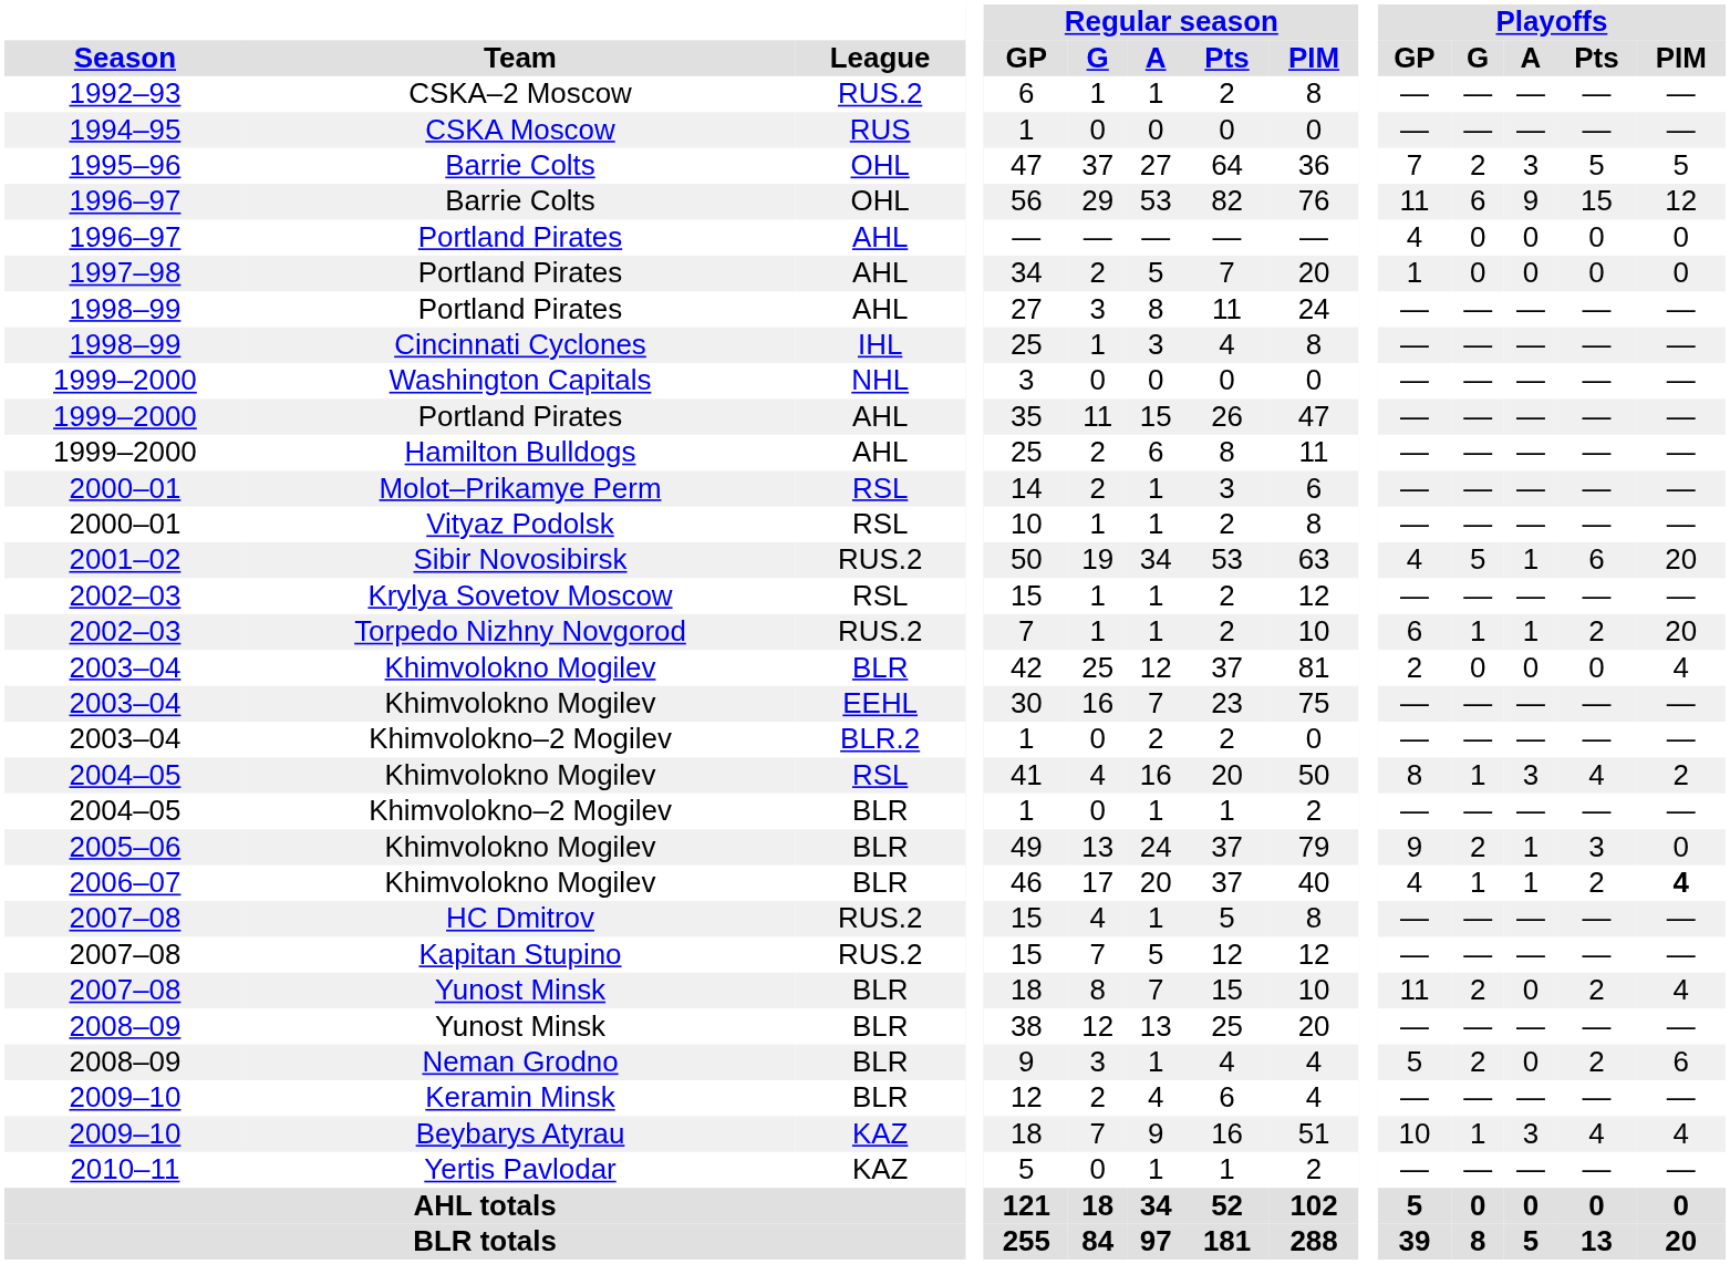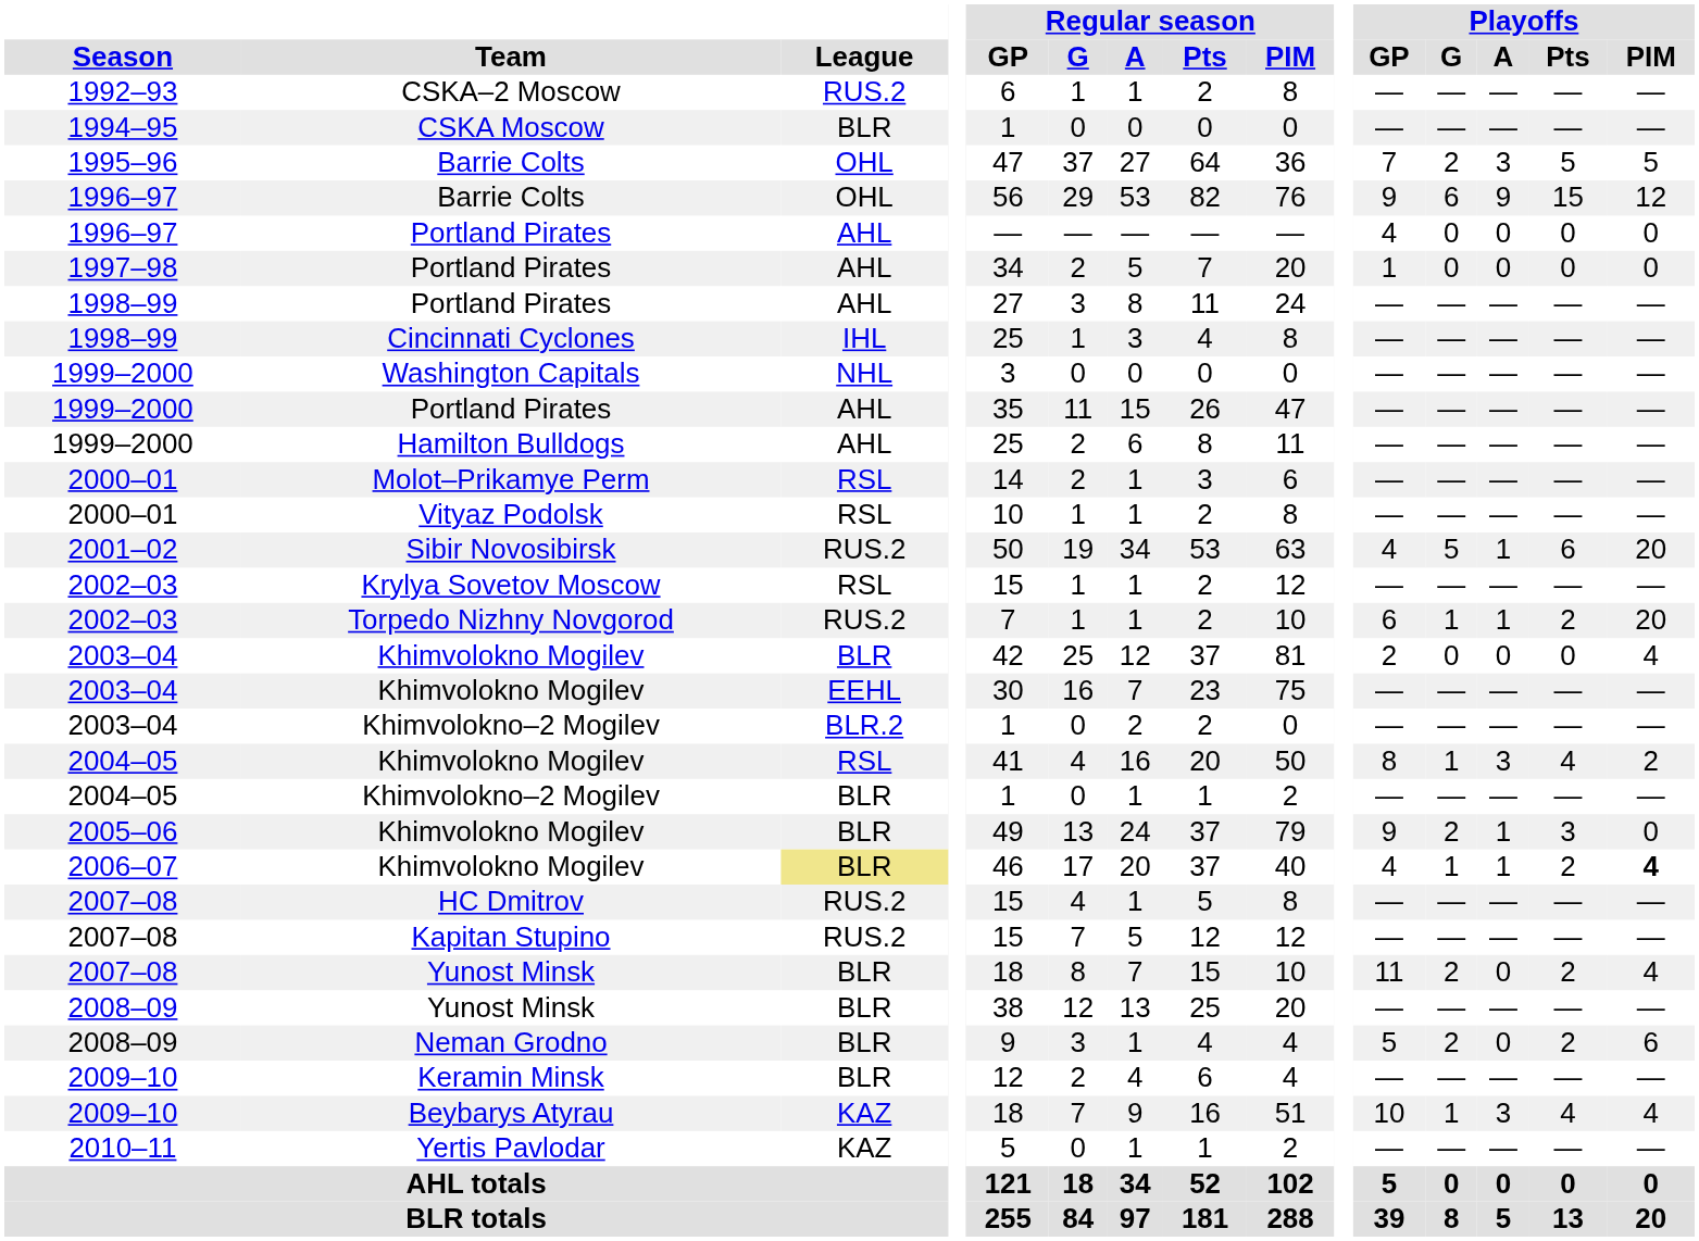CSKA Moscow | League: RUS -> BLR
1996–97 / Barrie Colts | Playoffs / GP: 11 -> 9
2006–07 / Khimvolokno Mogilev | League: no background -> khaki background
